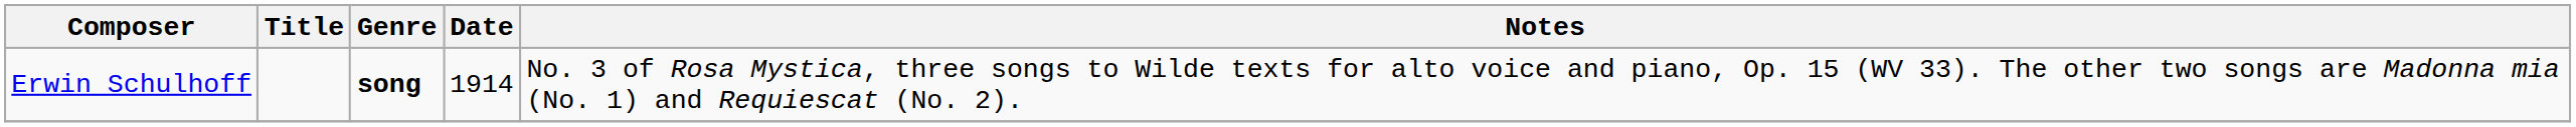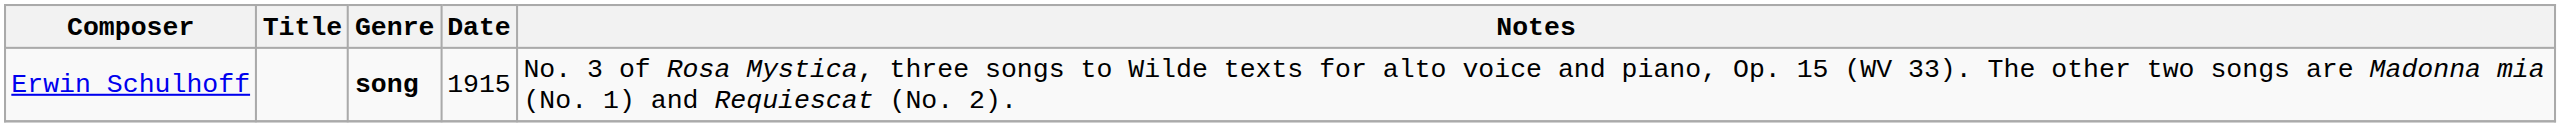Erwin Schulhoff | Date: 1914 -> 1915
